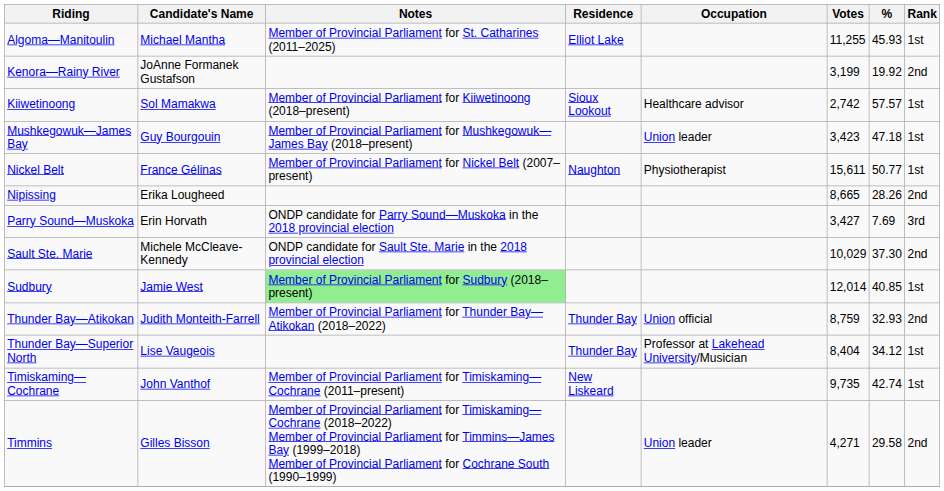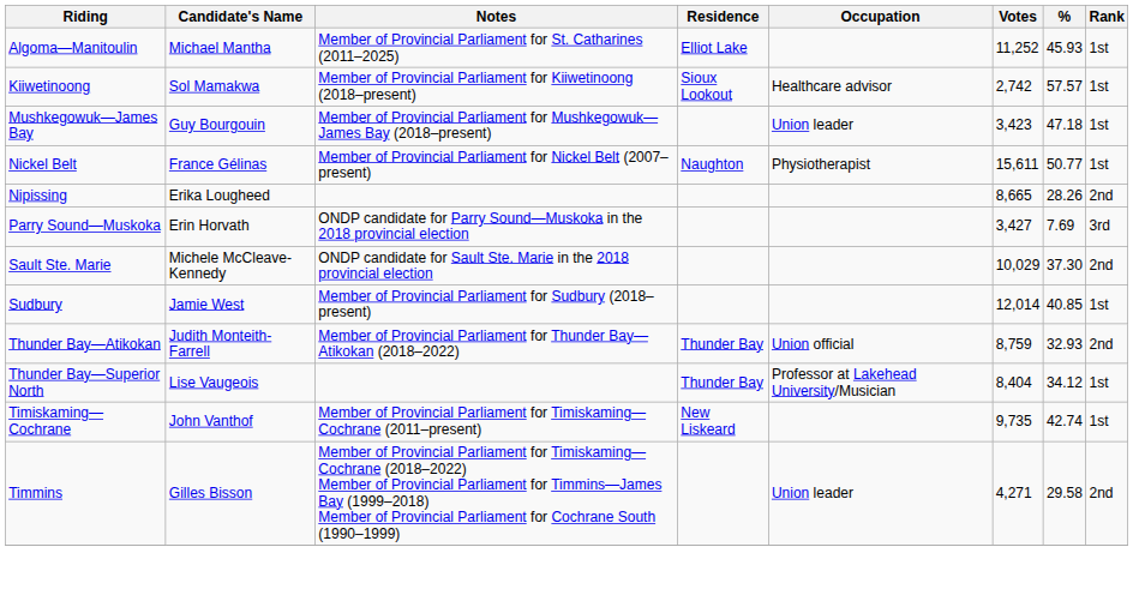Algoma—Manitoulin | Votes: 11,255 -> 11,252
- row: Kenora—Rainy River | JoAnne Formanek Gustafson | 3,199 | 19.92 | 2nd
Sudbury | Notes: lightgreen background -> no background
